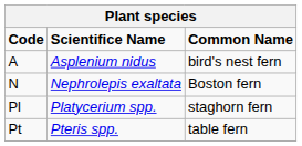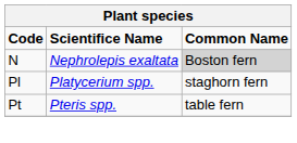- row: A | Asplenium nidus | bird's nest fern
N | Common Name: no background -> lightgrey background
